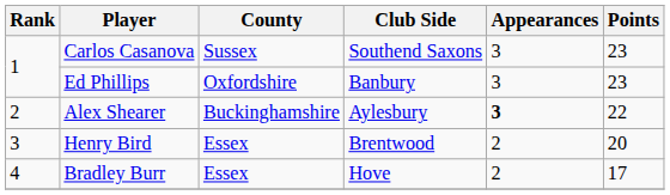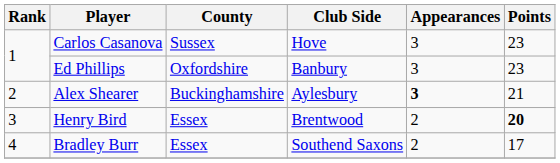Carlos Casanova | Club Side: Southend Saxons -> Hove
Alex Shearer | Points: 22 -> 21
Henry Bird | Points: normal -> bold
Bradley Burr | Club Side: Hove -> Southend Saxons
